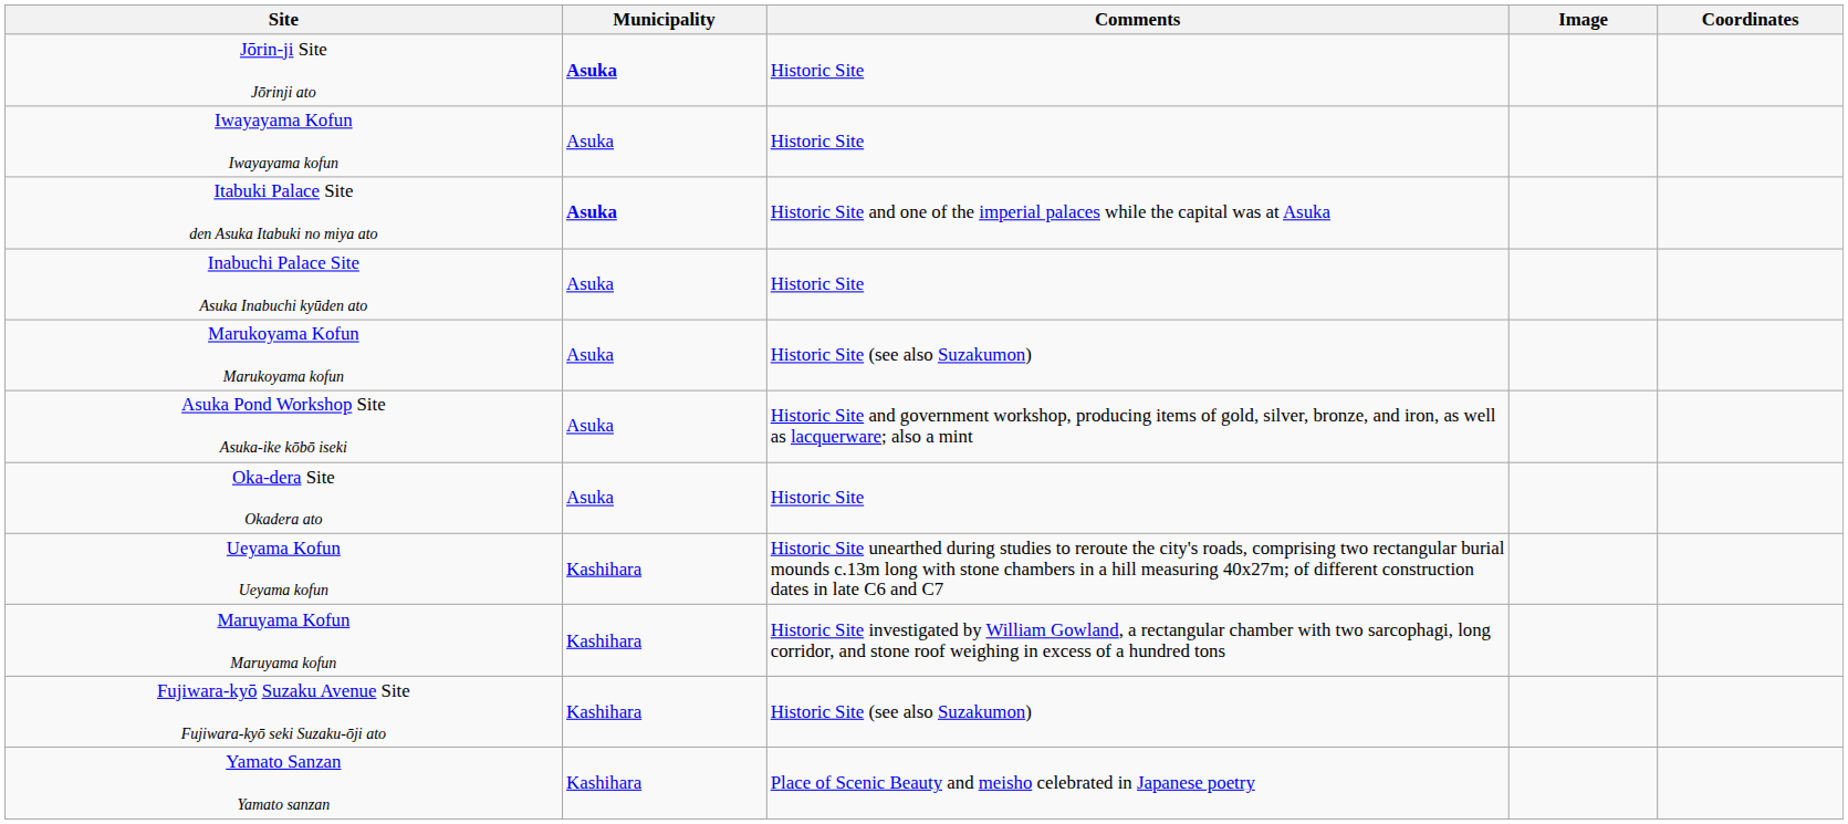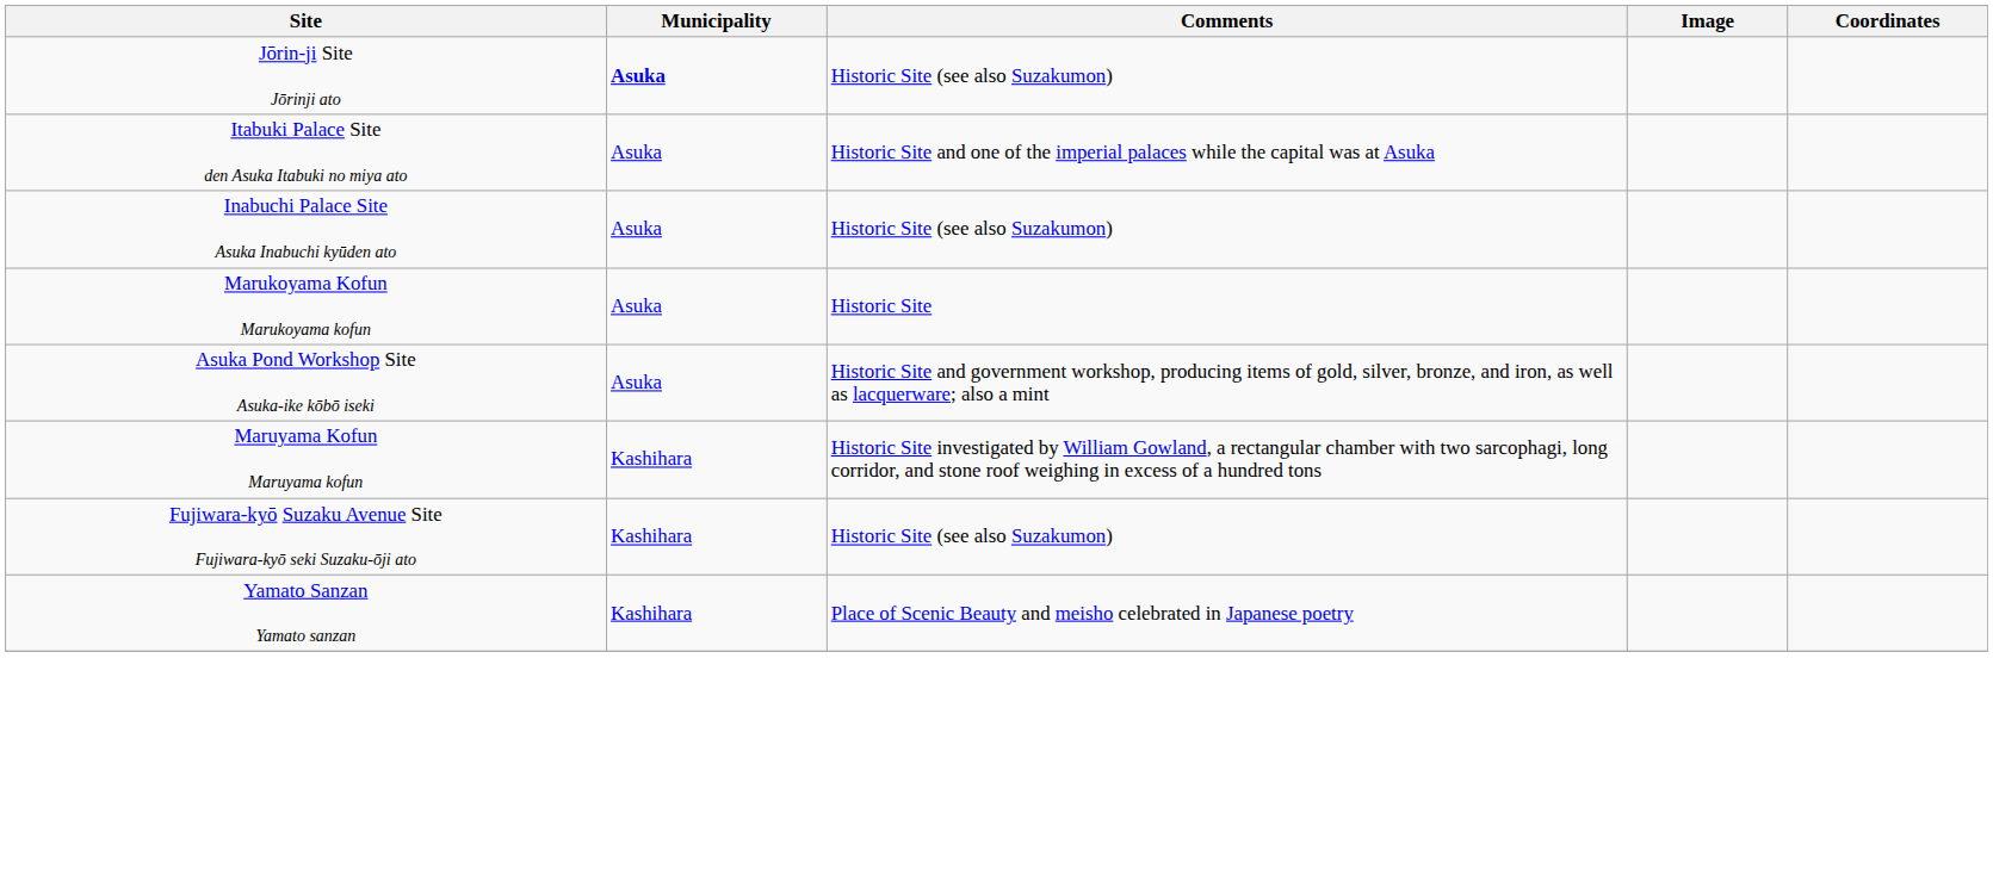Jōrin-ji Site Jōrinji ato | Comments: Historic Site -> Historic Site (see also Suzakumon)
- row: Iwayayama Kofun Iwayayama kofun | Asuka | Historic Site
Itabuki Palace Site den Asuka Itabuki no miya ato | Municipality: bold -> normal
Inabuchi Palace Site Asuka Inabuchi kyūden ato | Comments: Historic Site -> Historic Site (see also Suzakumon)
Marukoyama Kofun Marukoyama kofun | Comments: Historic Site (see also Suzakumon) -> Historic Site
- row: Oka-dera Site Okadera ato | Asuka | Historic Site
- row: Ueyama Kofun Ueyama kofun | Kashihara | Historic Site unearthed during studies to reroute the city's roads, comprising two rectangular burial mounds c.13m long with stone chambers in a hill measuring 40x27m; of different construction dates in late C6 and C7
